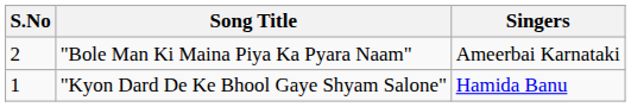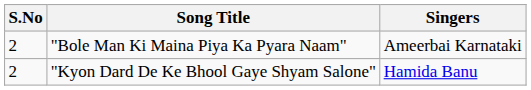"Kyon Dard De Ke Bhool Gaye Shyam Salone" | S.No: 1 -> 2
